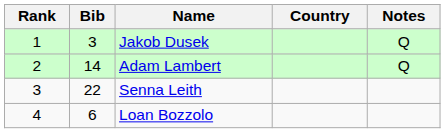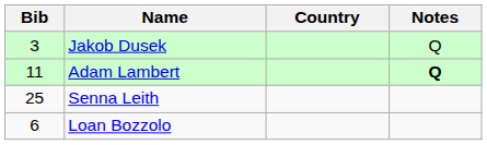- column: Rank | 1 | 2 | 3 | 4
Adam Lambert | Bib: 14 -> 11
Adam Lambert | Notes: normal -> bold
Senna Leith | Bib: 22 -> 25
